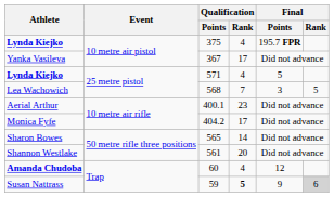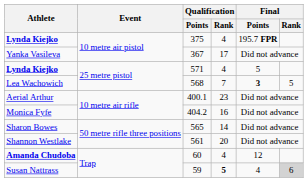Lea Wachowich | Final / Points: normal -> bold
Monica Fyfe | Qualification / Rank: 17 -> 16
Susan Nattrass | Final / Points: 9 -> 4
